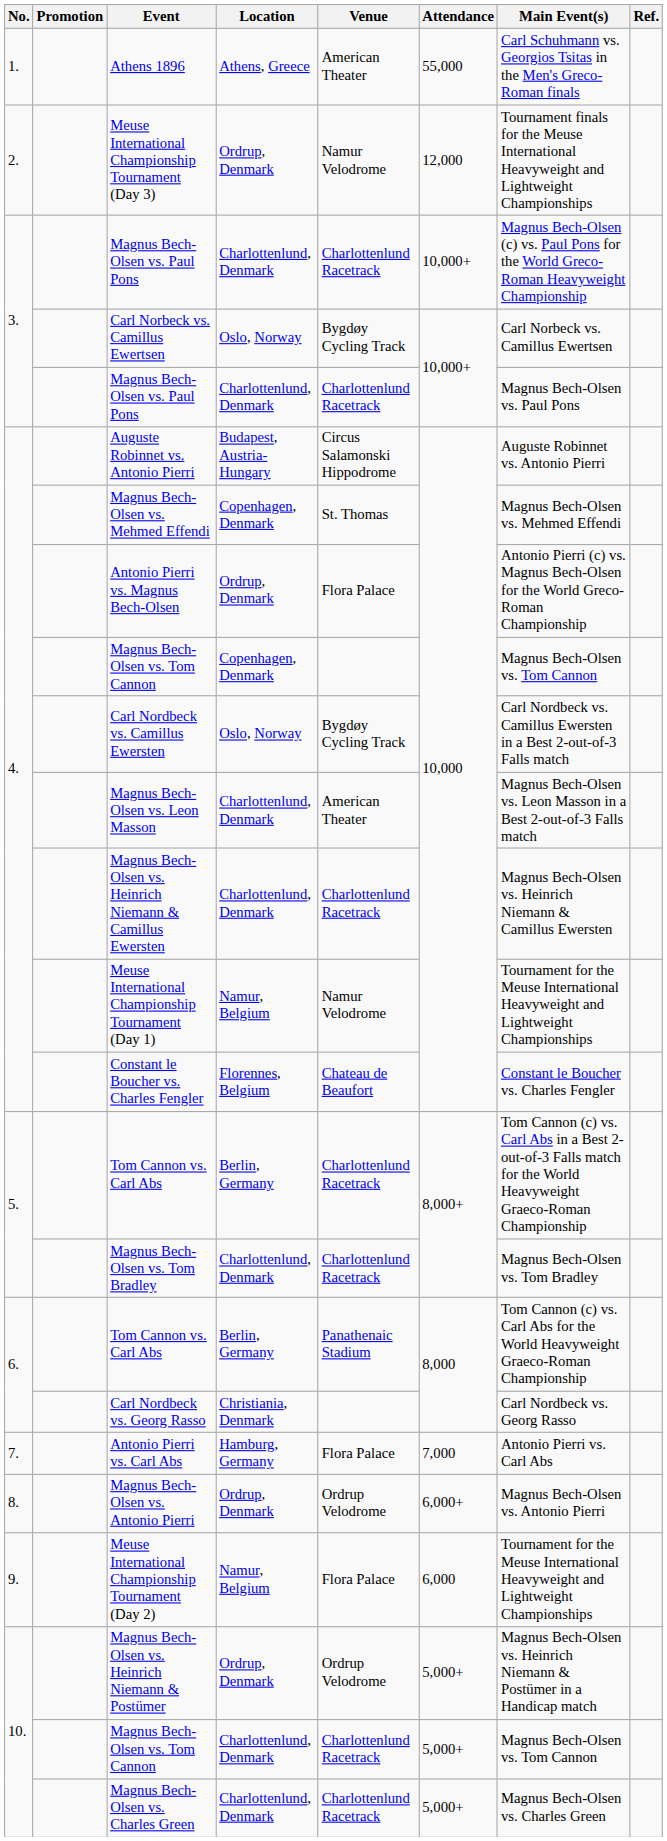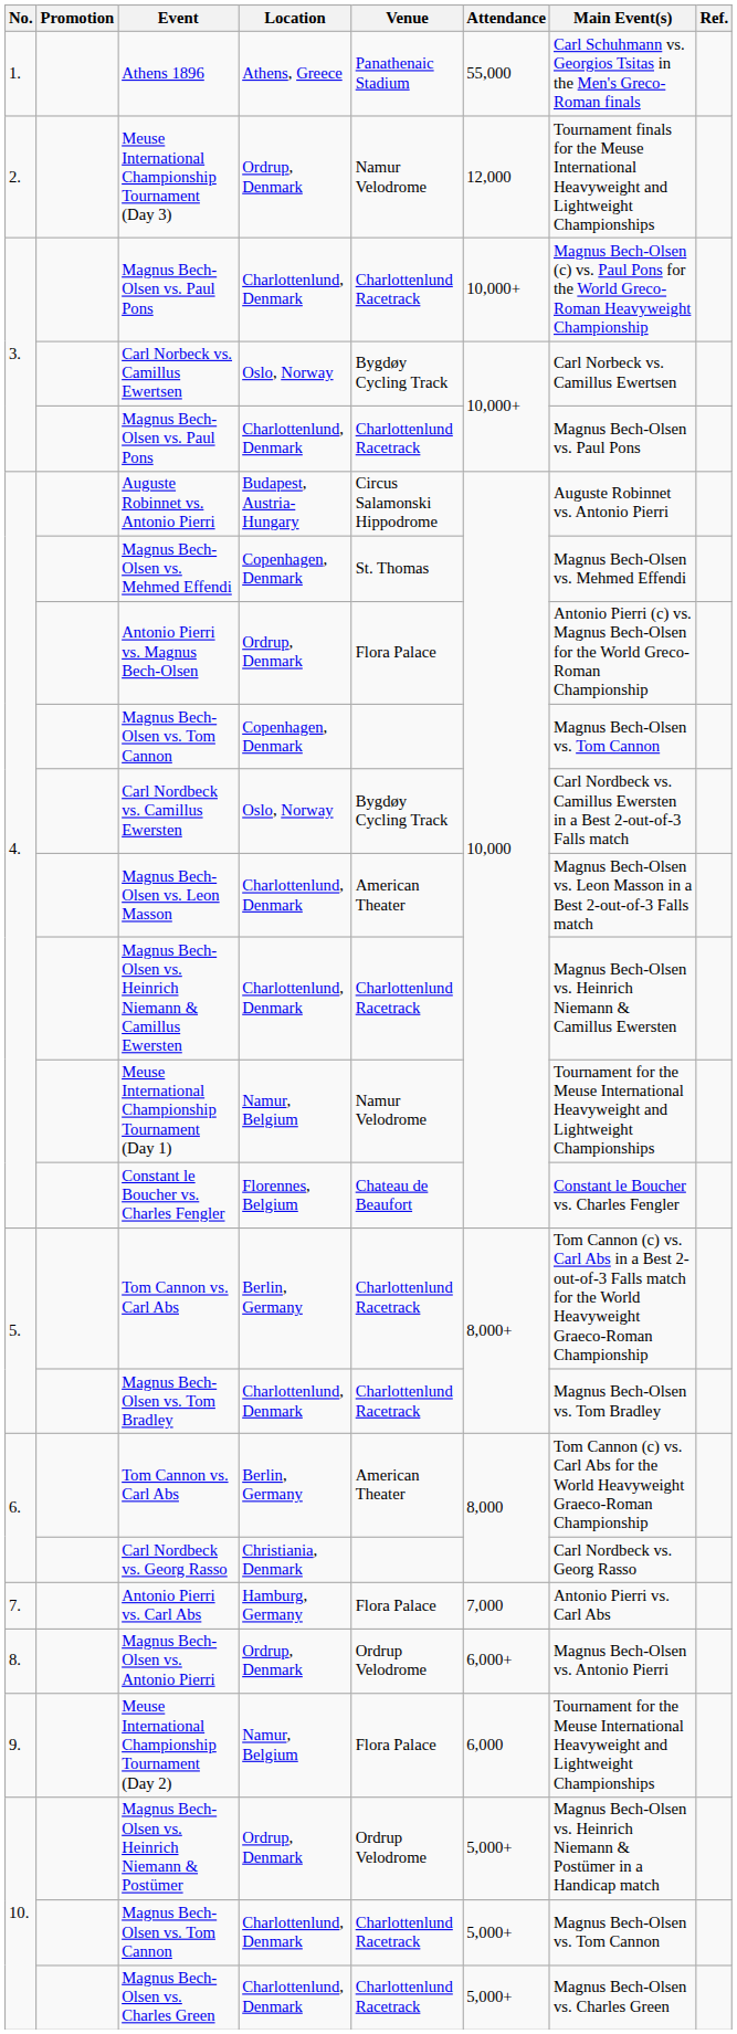Athens 1896 | Venue: American Theater -> Panathenaic Stadium
6. / Tom Cannon vs. Carl Abs | Venue: Panathenaic Stadium -> American Theater
